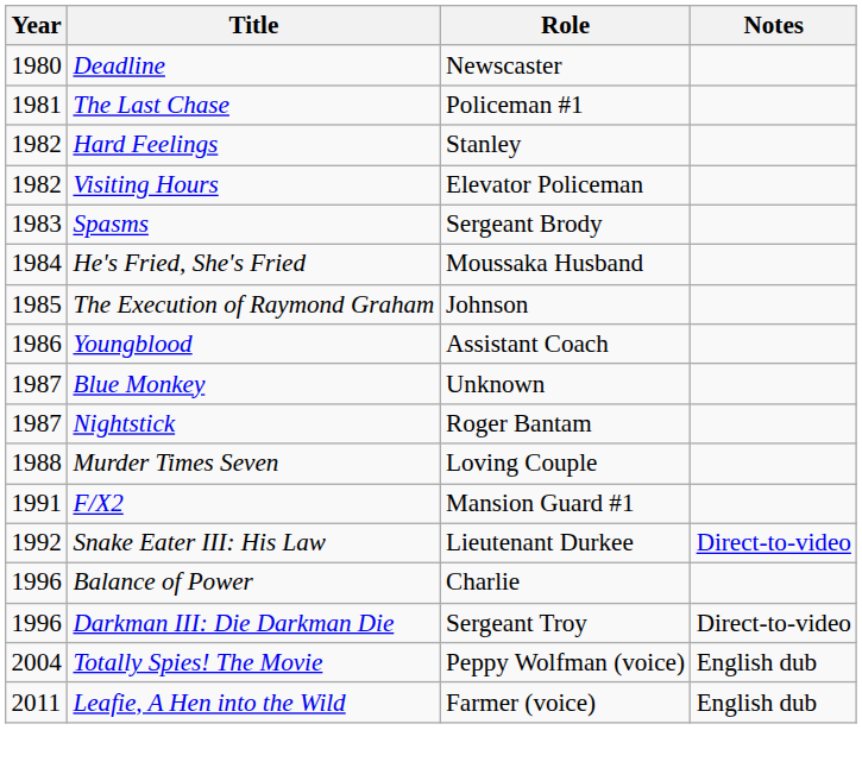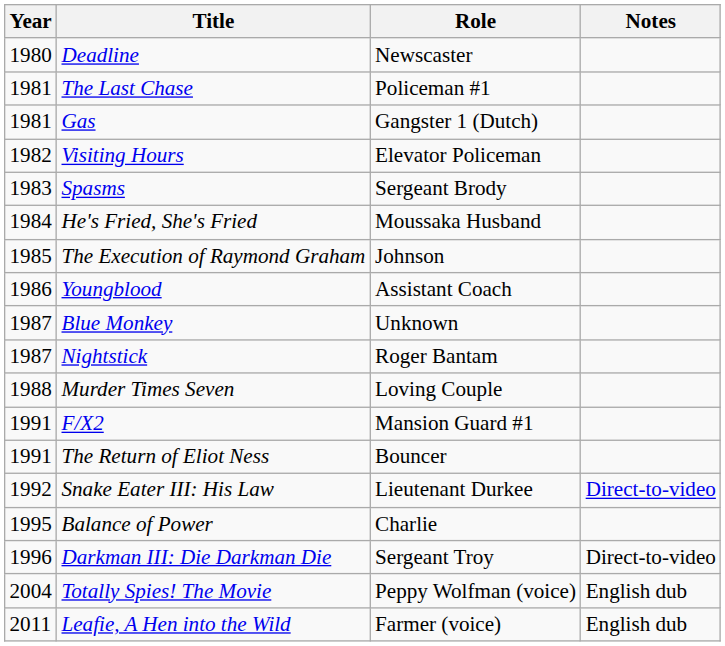+ row: 1981 | Gas | Gangster 1 (Dutch)
- row: 1982 | Hard Feelings | Stanley
+ row: 1991 | The Return of Eliot Ness | Bouncer
Balance of Power | Year: 1996 -> 1995
